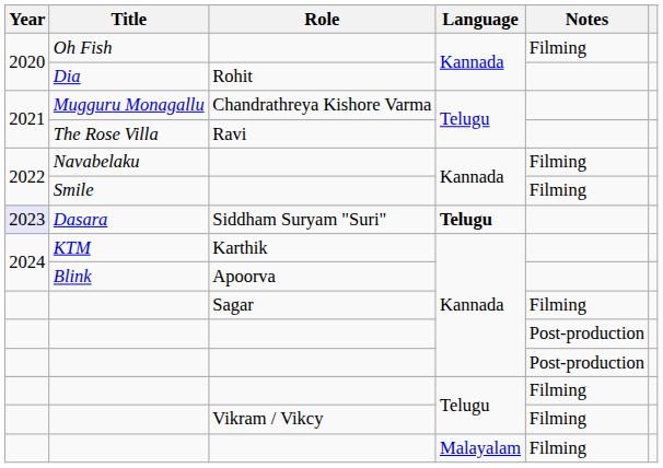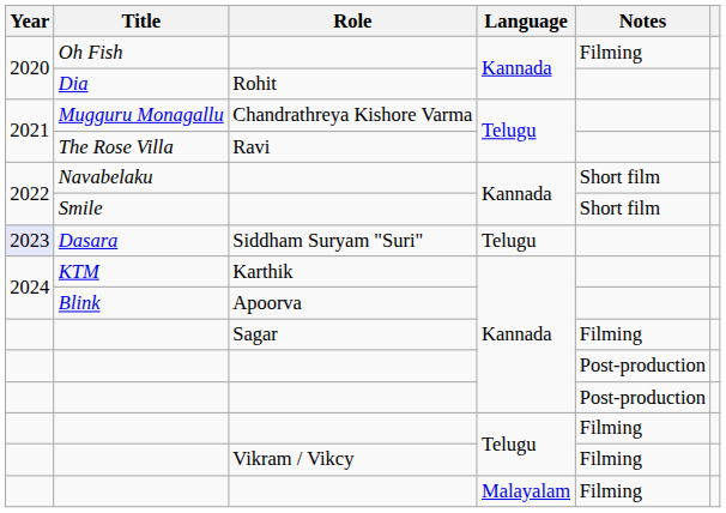Navabelaku | Notes: Filming -> Short film
Smile | Notes: Filming -> Short film
Dasara | Language: bold -> normal
